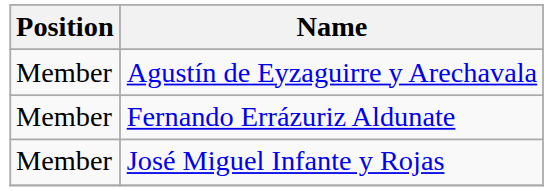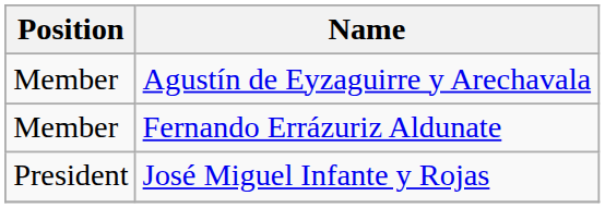José Miguel Infante y Rojas | Position: Member -> President
